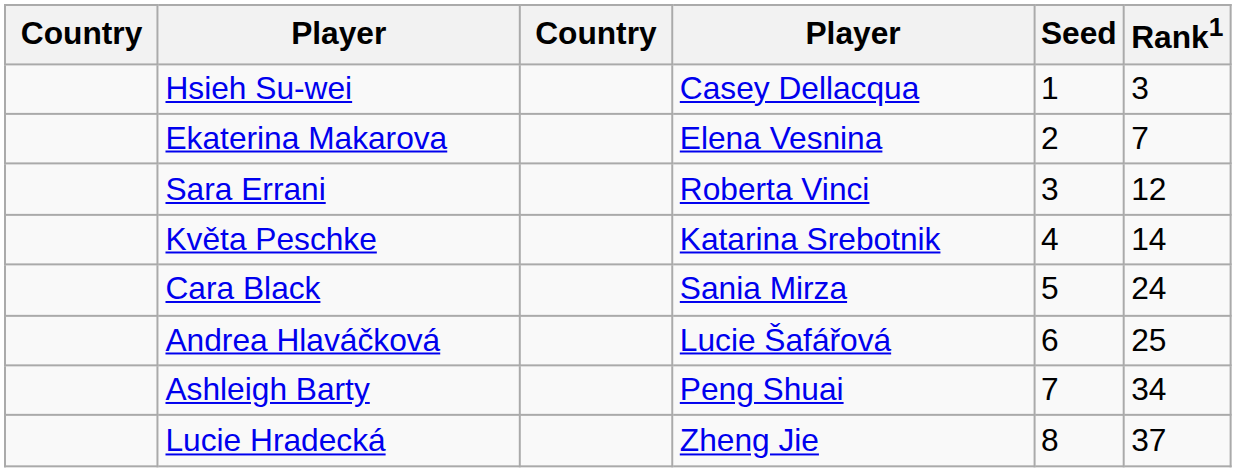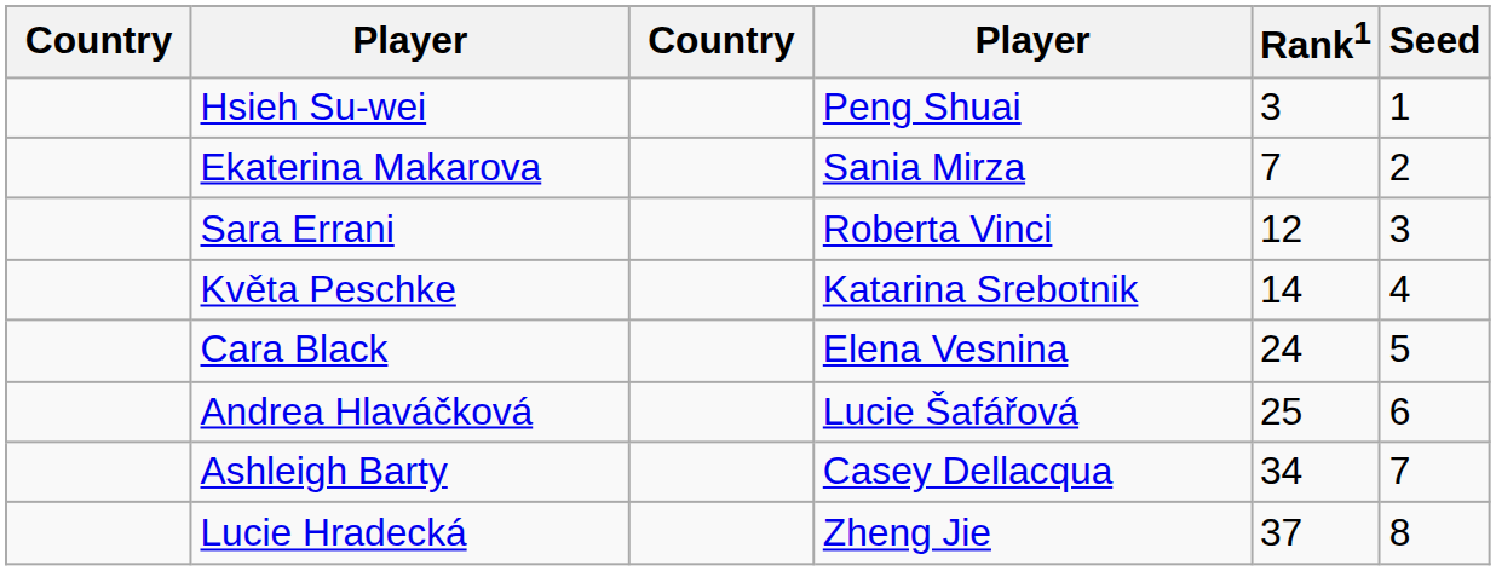columns swapped: Rank1 <-> Seed
Hsieh Su-wei | column 4: Casey Dellacqua -> Peng Shuai
Ekaterina Makarova | column 4: Elena Vesnina -> Sania Mirza
Cara Black | column 4: Sania Mirza -> Elena Vesnina
Ashleigh Barty | column 4: Peng Shuai -> Casey Dellacqua
